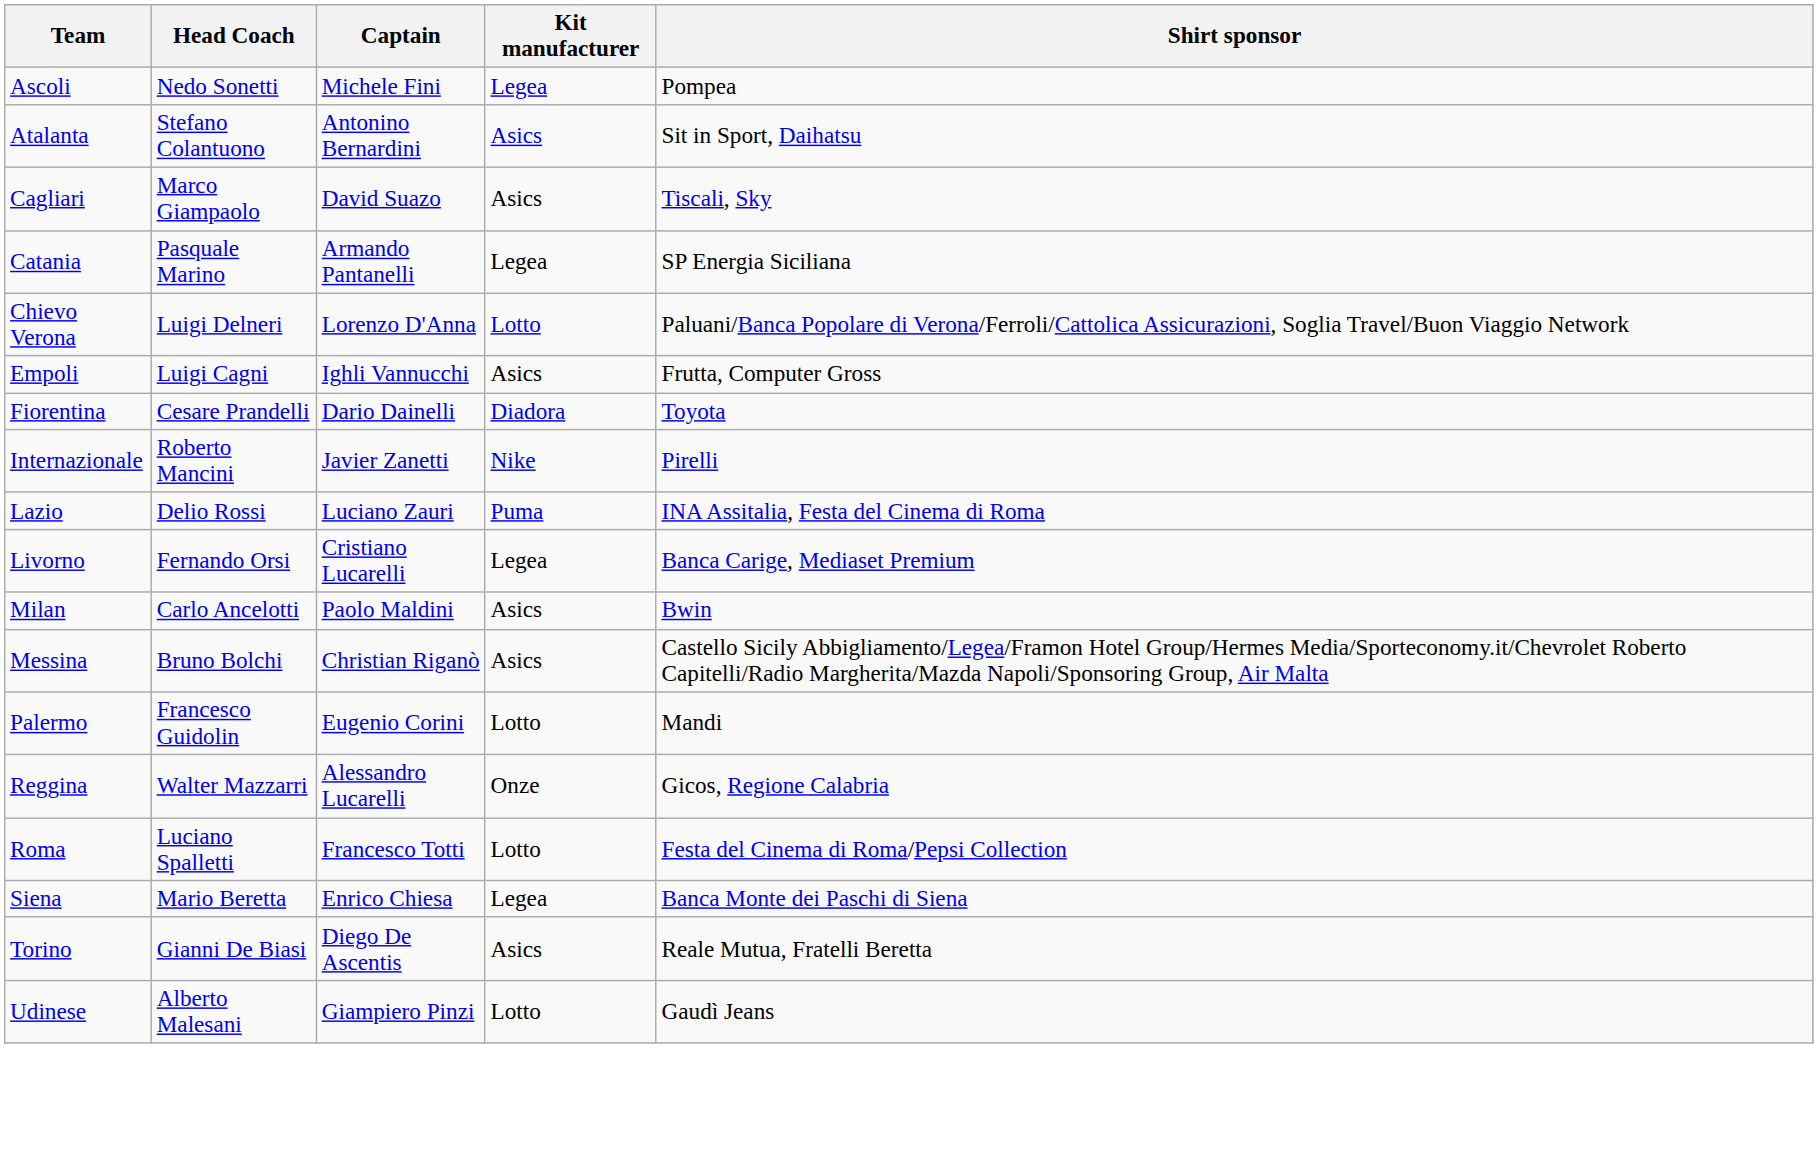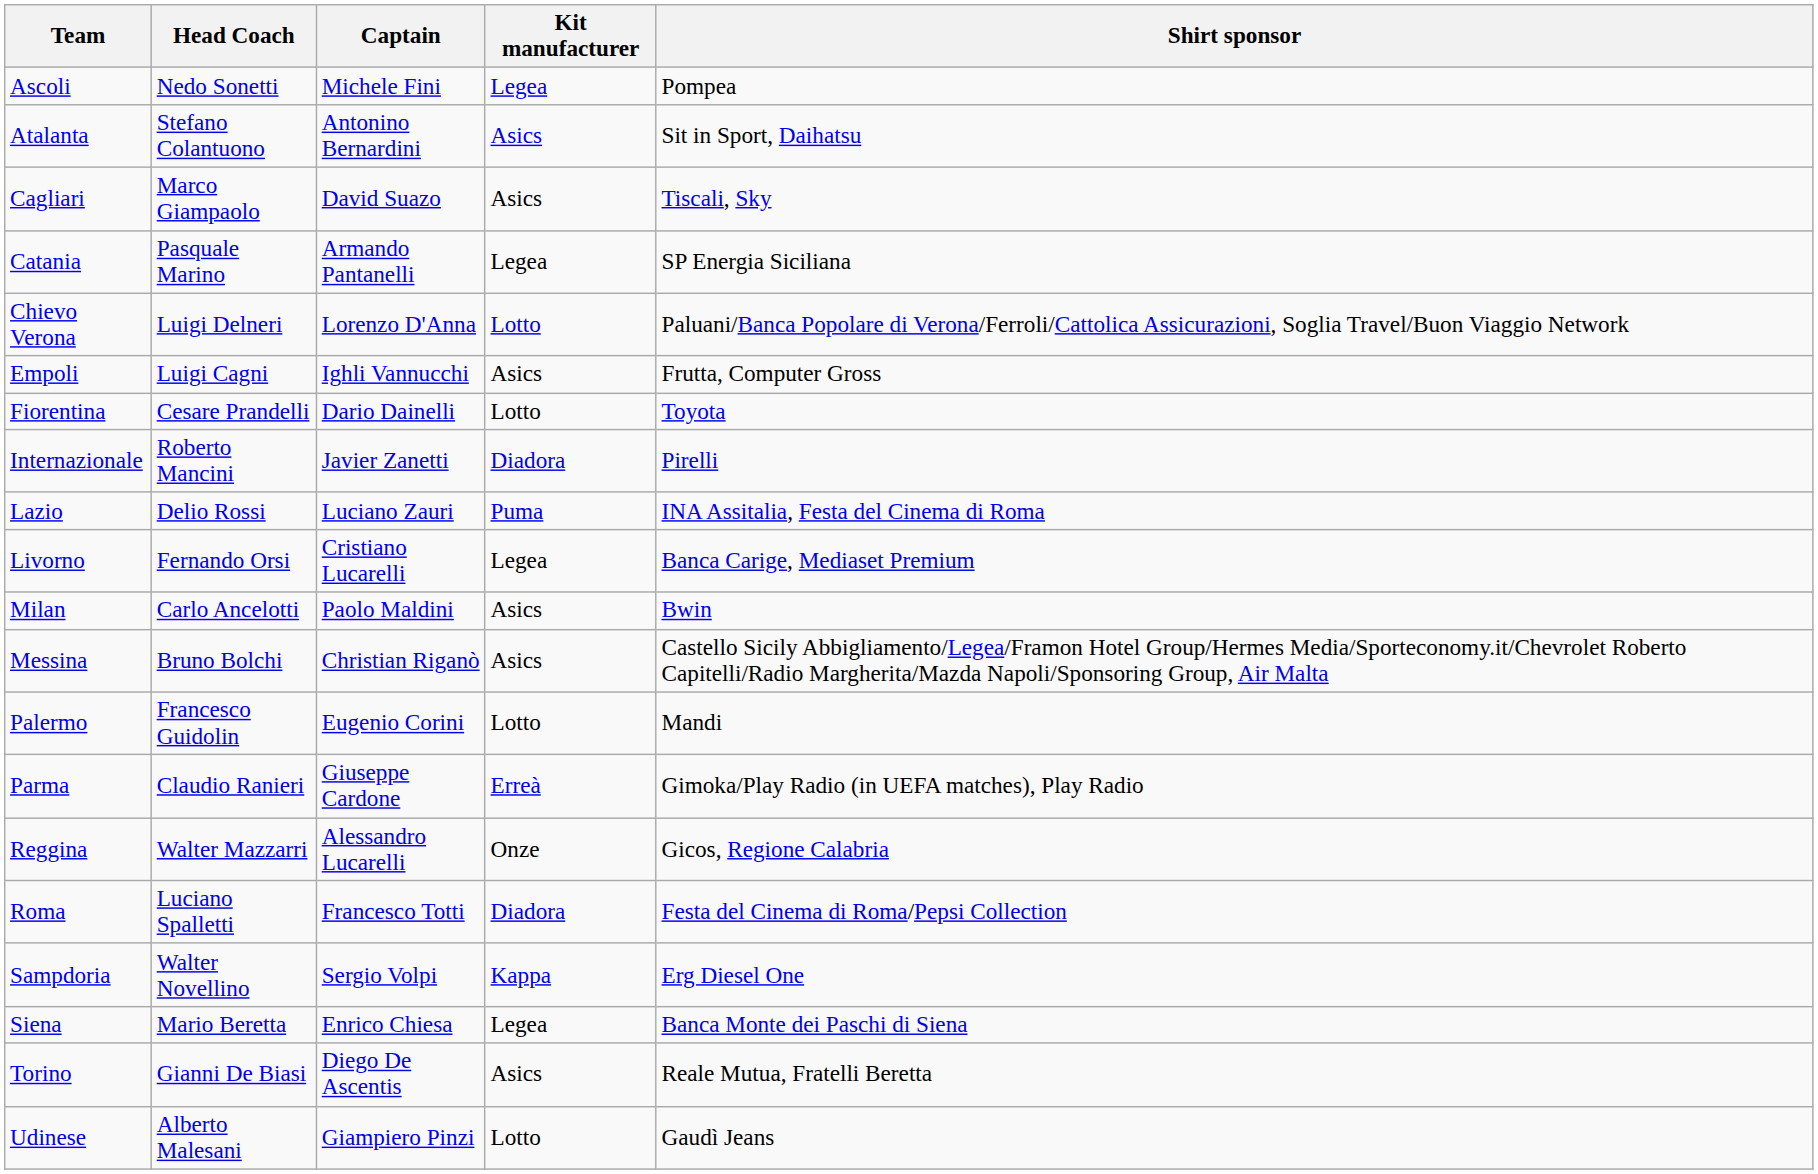Fiorentina | Kit manufacturer: Diadora -> Lotto
Internazionale | Kit manufacturer: Nike -> Diadora
+ row: Parma | Claudio Ranieri | Giuseppe Cardone | Erreà | Gimoka/Play Radio (in UEFA matches), Play Radio
Roma | Kit manufacturer: Lotto -> Diadora
+ row: Sampdoria | Walter Novellino | Sergio Volpi | Kappa | Erg Diesel One
